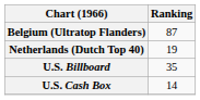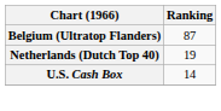- row: U.S. Billboard | 35
